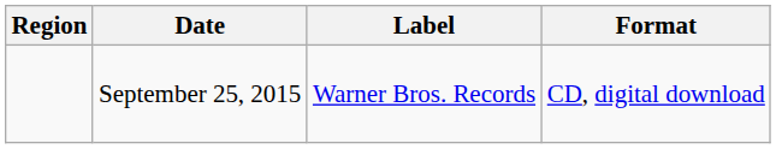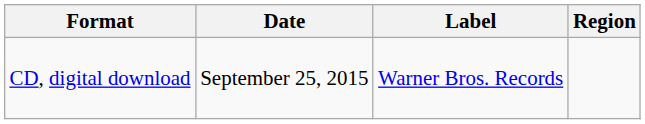columns swapped: Region <-> Format
